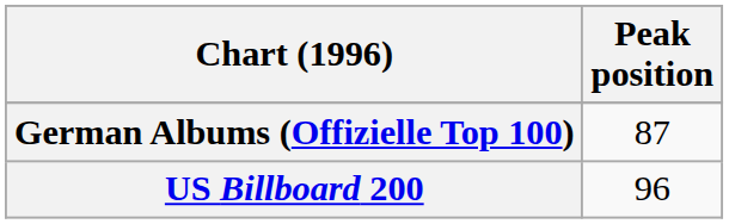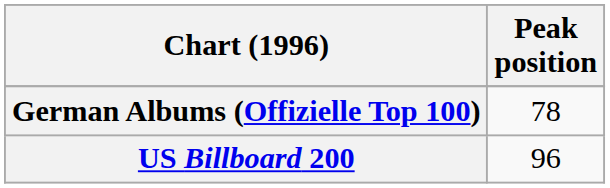German Albums (Offizielle Top 100) | Peak position: 87 -> 78
